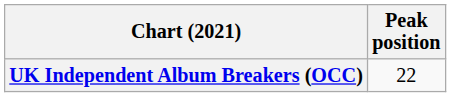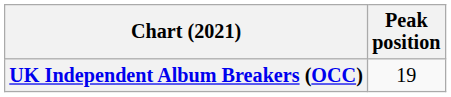UK Independent Album Breakers (OCC) | Peak position: 22 -> 19
